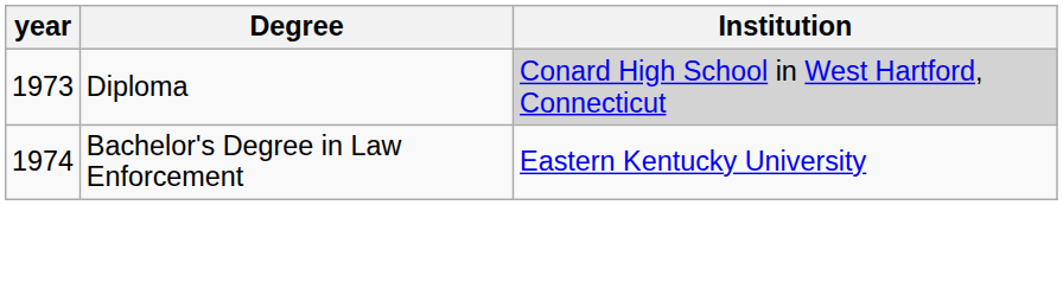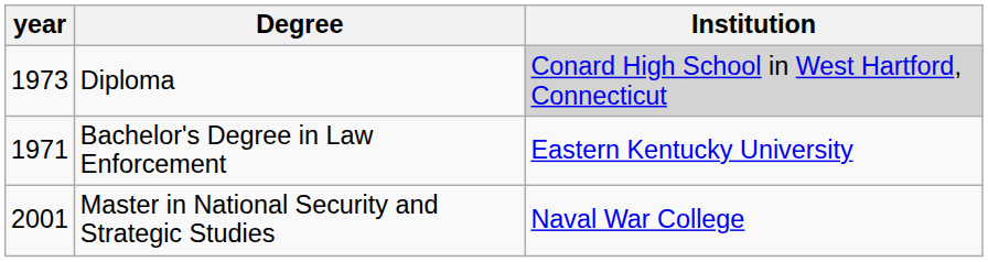Bachelor's Degree in Law Enforcement | year: 1974 -> 1971
+ row: 2001 | Master in National Security and Strategic Studies | Naval War College
